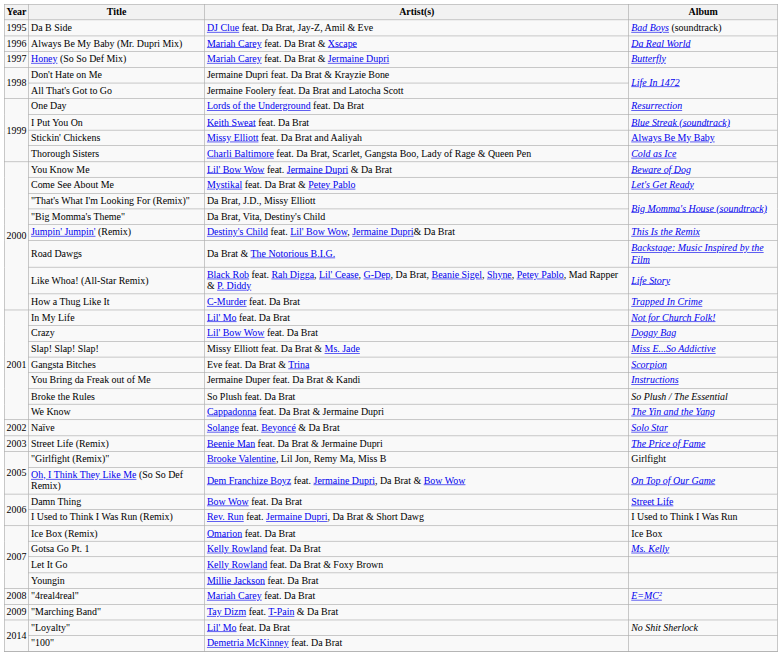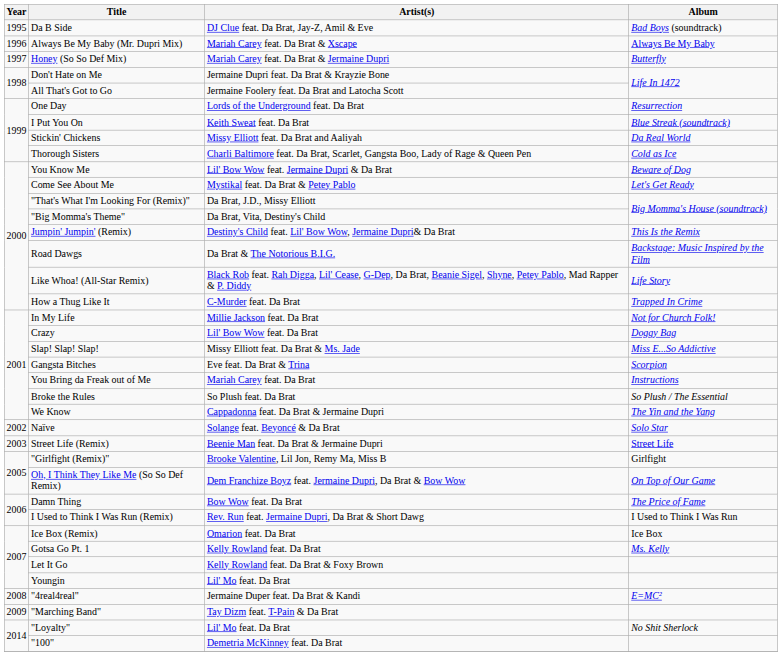Always Be My Baby (Mr. Dupri Mix) | Album: Da Real World -> Always Be My Baby
Stickin' Chickens | Album: Always Be My Baby -> Da Real World
In My Life | Artist(s): Lil' Mo feat. Da Brat -> Millie Jackson feat. Da Brat
You Bring da Freak out of Me | Artist(s): Jermaine Duper feat. Da Brat & Kandi -> Mariah Carey feat. Da Brat
Street Life (Remix) | Album: The Price of Fame -> Street Life
Damn Thing | Album: Street Life -> The Price of Fame
Youngin | Artist(s): Millie Jackson feat. Da Brat -> Lil' Mo feat. Da Brat
"4real4real" | Artist(s): Mariah Carey feat. Da Brat -> Jermaine Duper feat. Da Brat & Kandi
